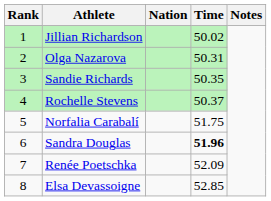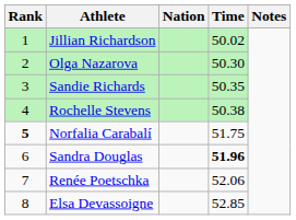Olga Nazarova | Time: 50.31 -> 50.30
Rochelle Stevens | Time: 50.37 -> 50.38
Norfalia Carabalí | Rank: normal -> bold
Renée Poetschka | Time: 52.09 -> 52.06
